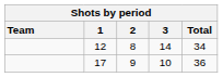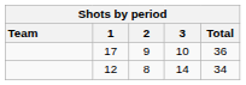rows swapped: 17 <-> 12
